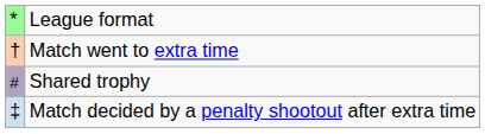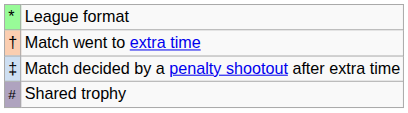rows swapped: Match decided by a penalty shootout after extra time <-> Shared trophy
